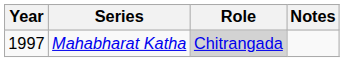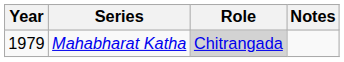Mahabharat Katha | Year: 1997 -> 1979
